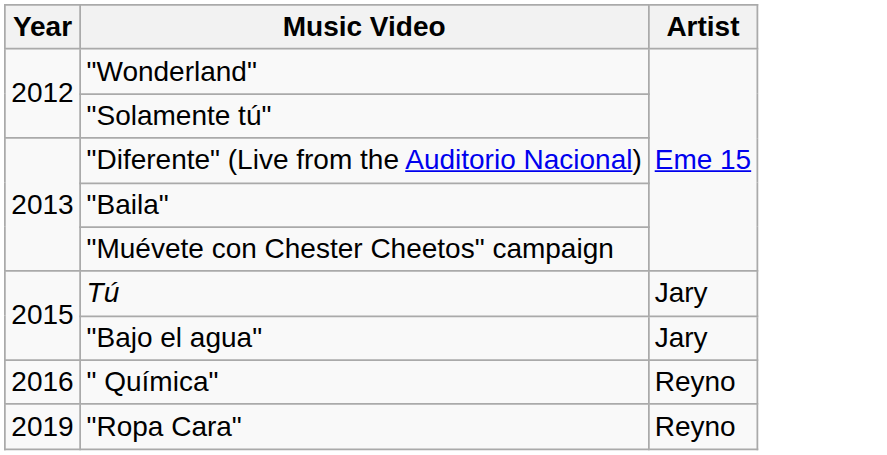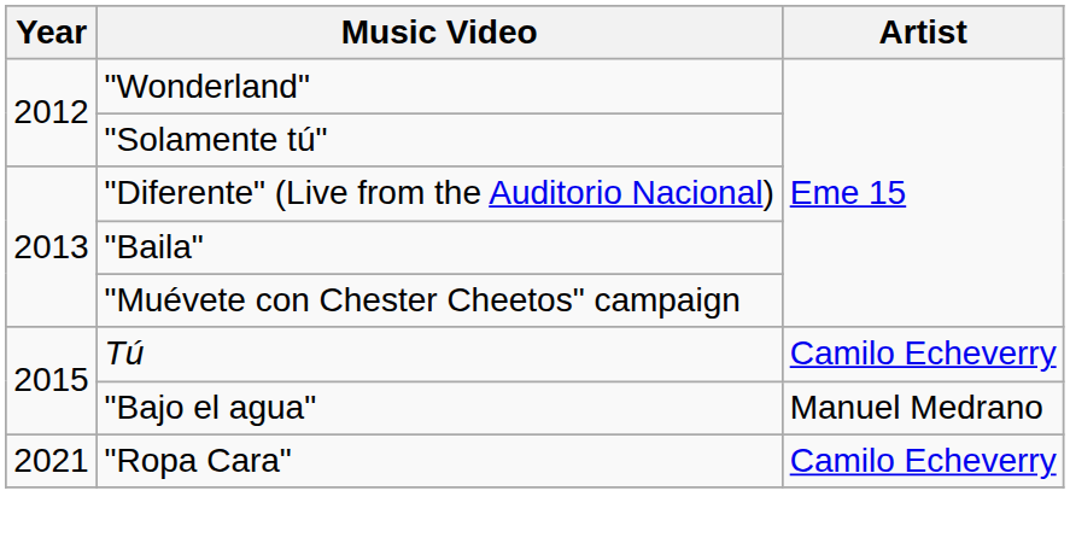Tú | Artist: Jary -> Camilo Echeverry
"Bajo el agua" | Artist: Jary -> Manuel Medrano
- row: 2016 | " Química" | Reyno
"Ropa Cara" | Year: 2019 -> 2021
"Ropa Cara" | Artist: Reyno -> Camilo Echeverry
